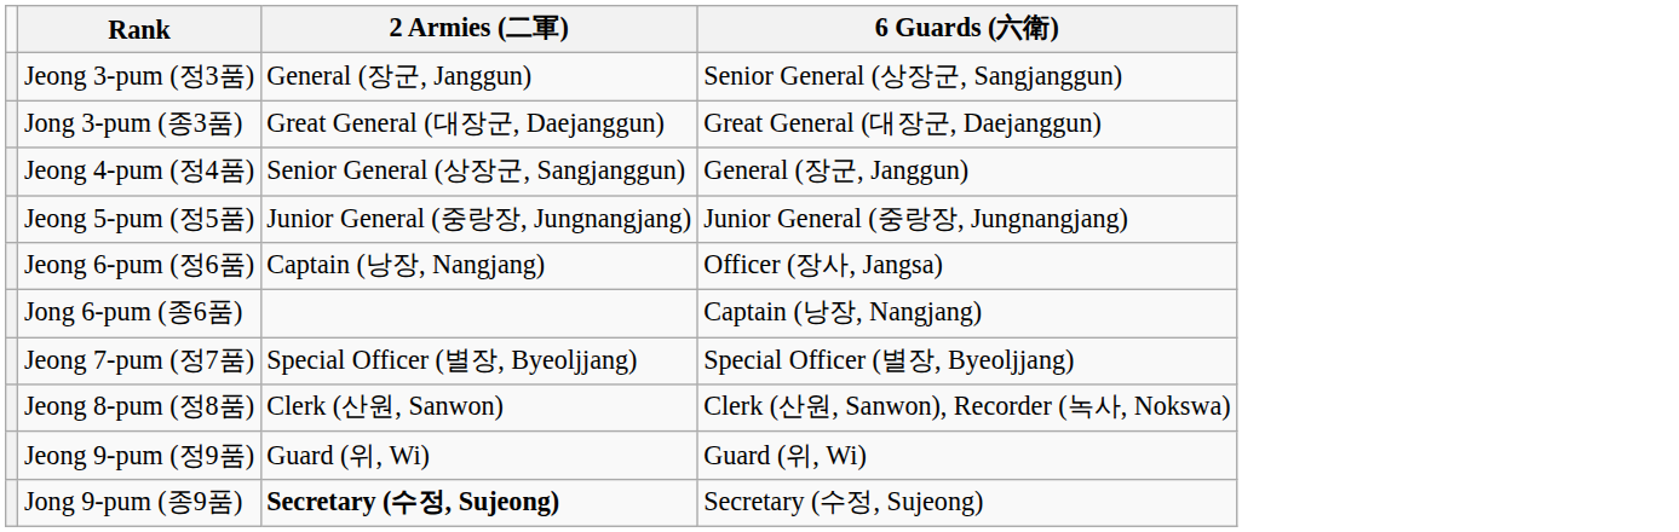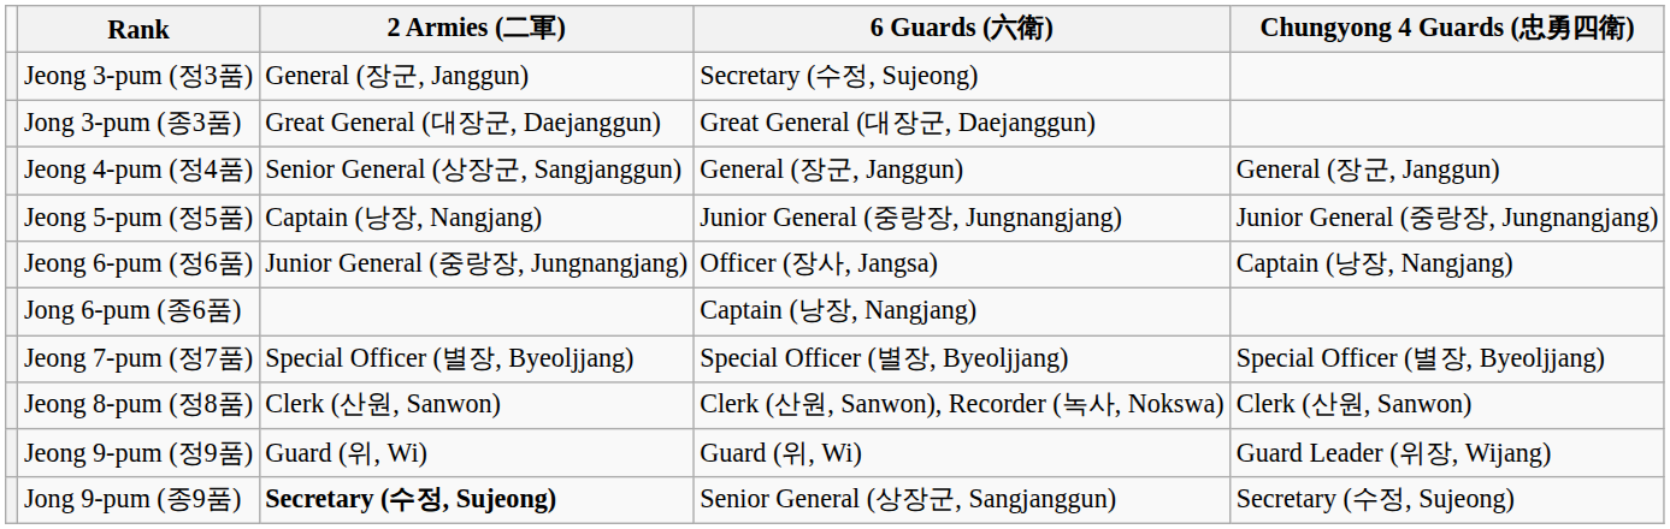+ column: Chungyong 4 Guards (忠勇四衛) | General (장군, Janggun) | Junior General (중랑장, Jungnangjang) | Captain (낭장, Nangjang) | Special Officer (별장, Byeoljjang) | Clerk (산원, Sanwon) | Guard Leader (위장, Wijang) | Secretary (수정, Sujeong)
Jeong 3-pum (정3품) | 6 Guards (六衛): Senior General (상장군, Sangjanggun) -> Secretary (수정, Sujeong)
Jeong 5-pum (정5품) | 2 Armies (二軍): Junior General (중랑장, Jungnangjang) -> Captain (낭장, Nangjang)
Jeong 6-pum (정6품) | 2 Armies (二軍): Captain (낭장, Nangjang) -> Junior General (중랑장, Jungnangjang)
Jong 9-pum (종9품) | 6 Guards (六衛): Secretary (수정, Sujeong) -> Senior General (상장군, Sangjanggun)
